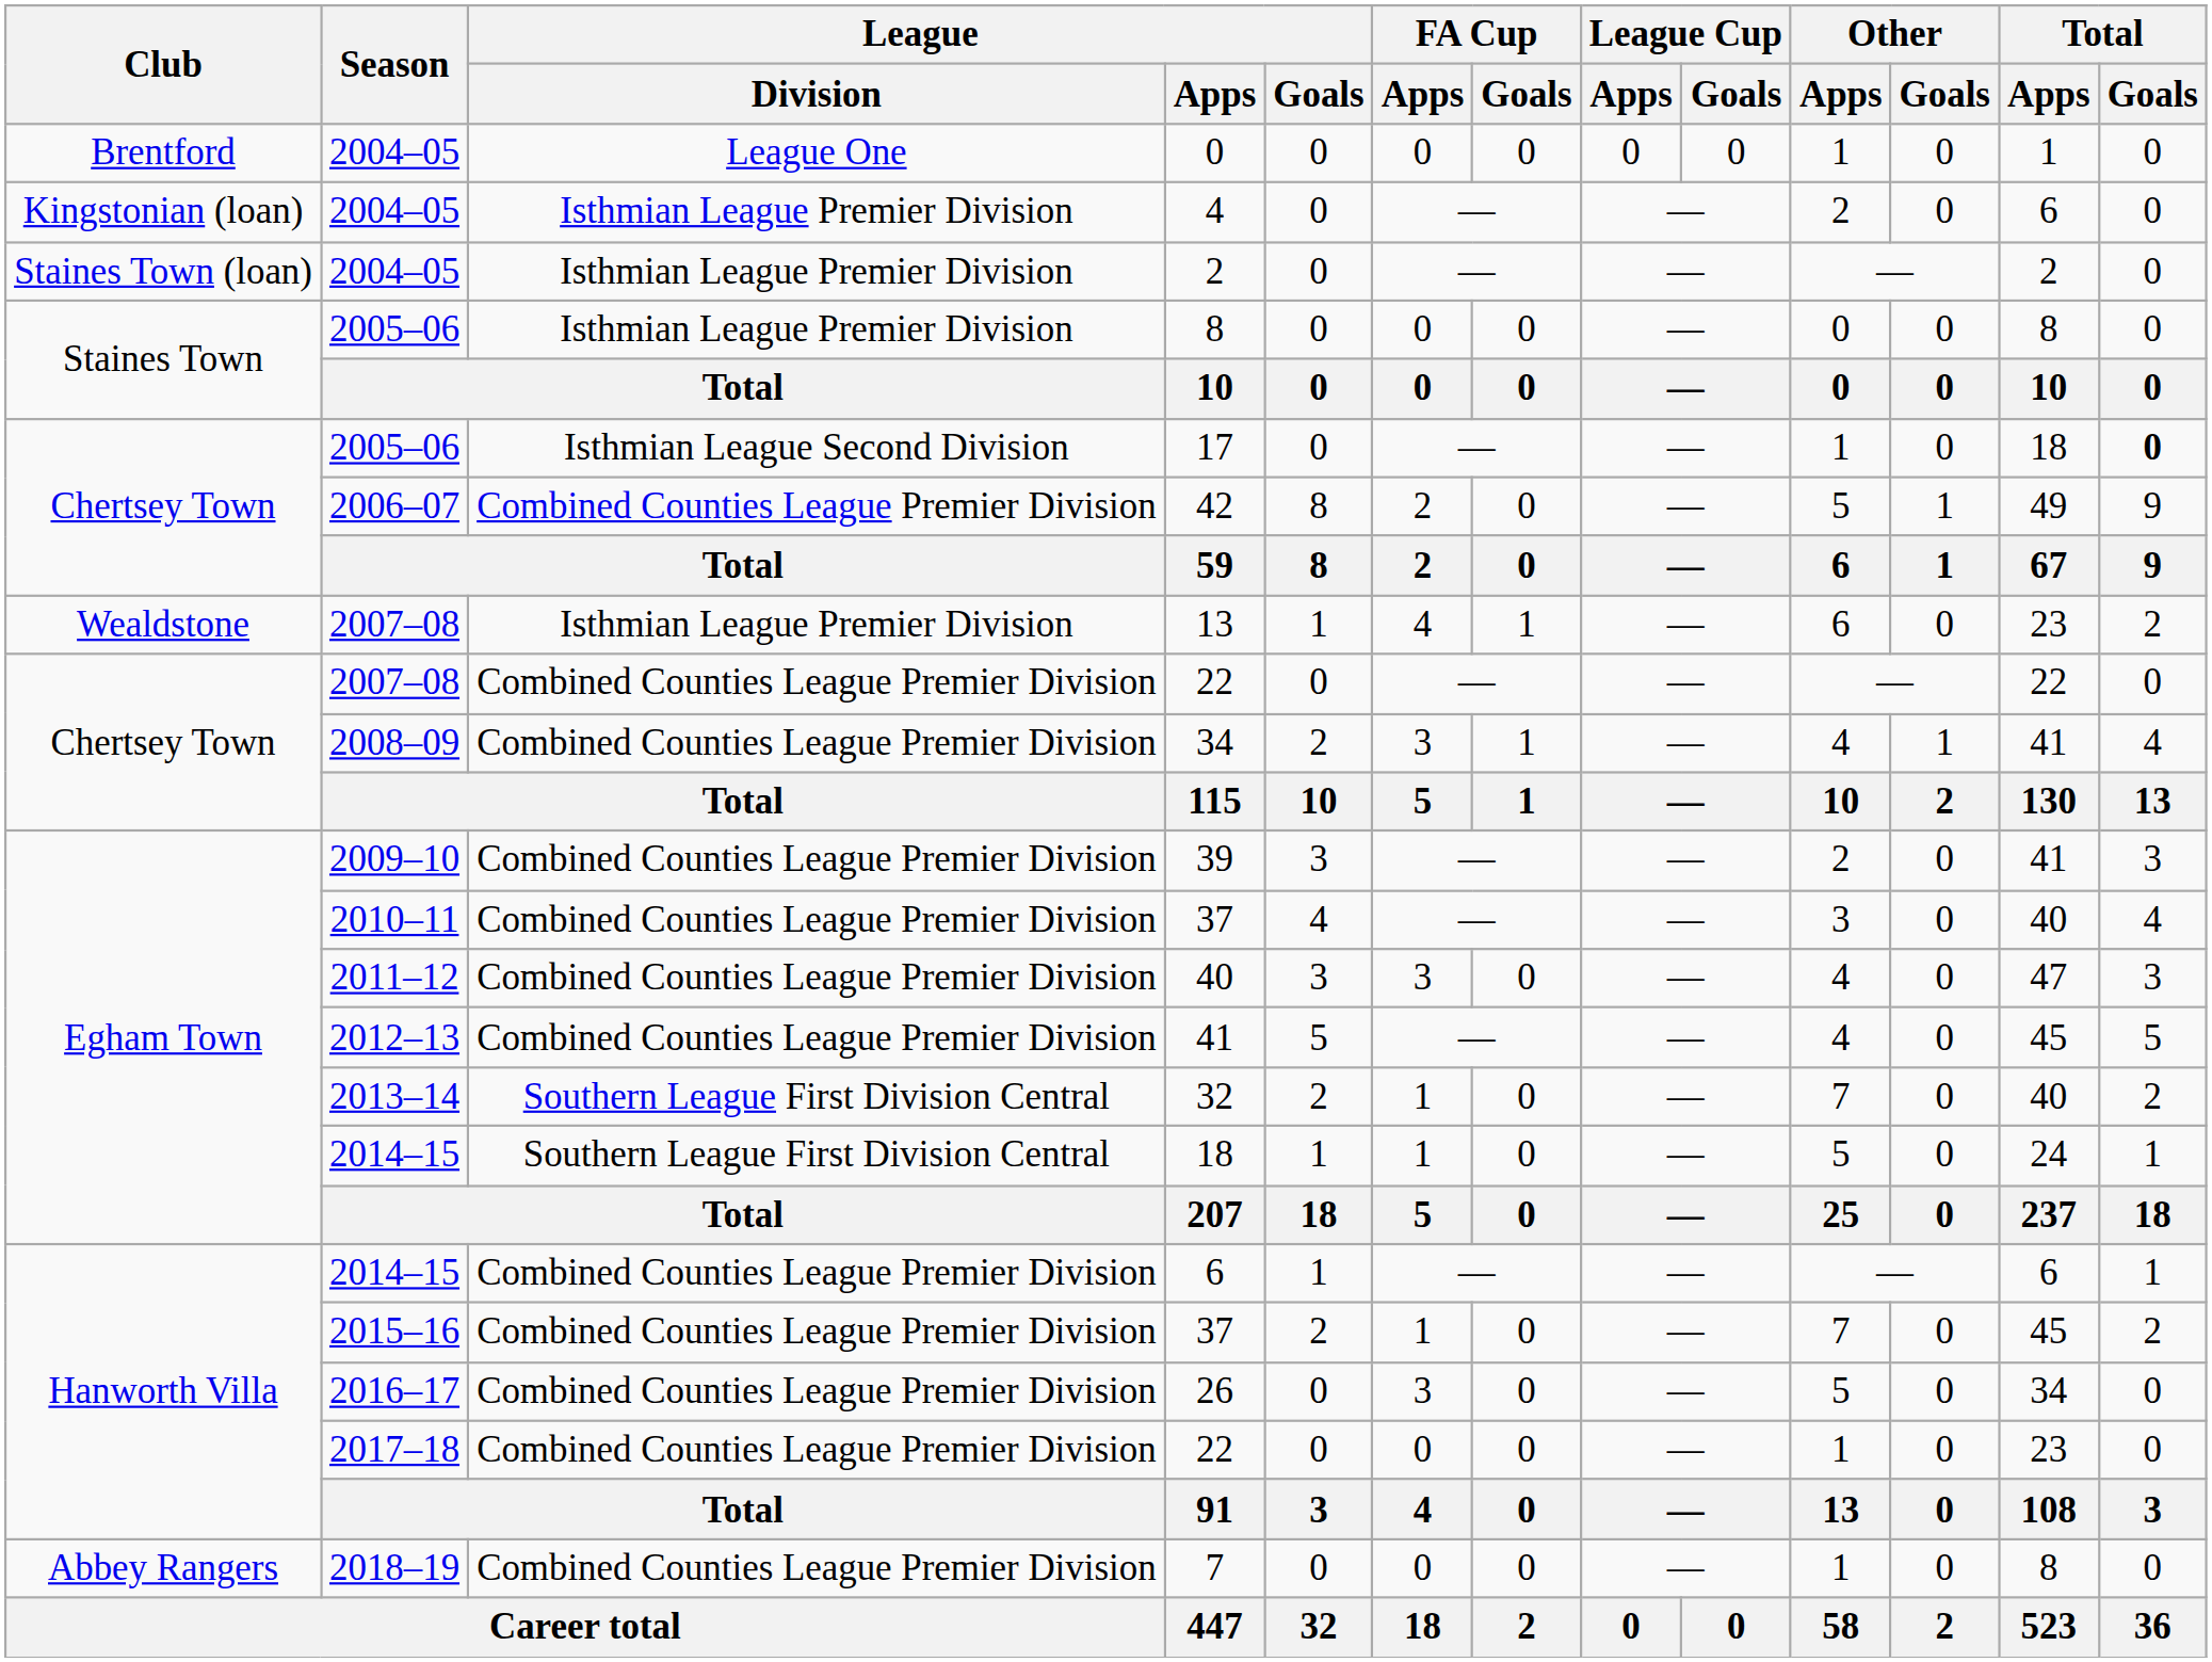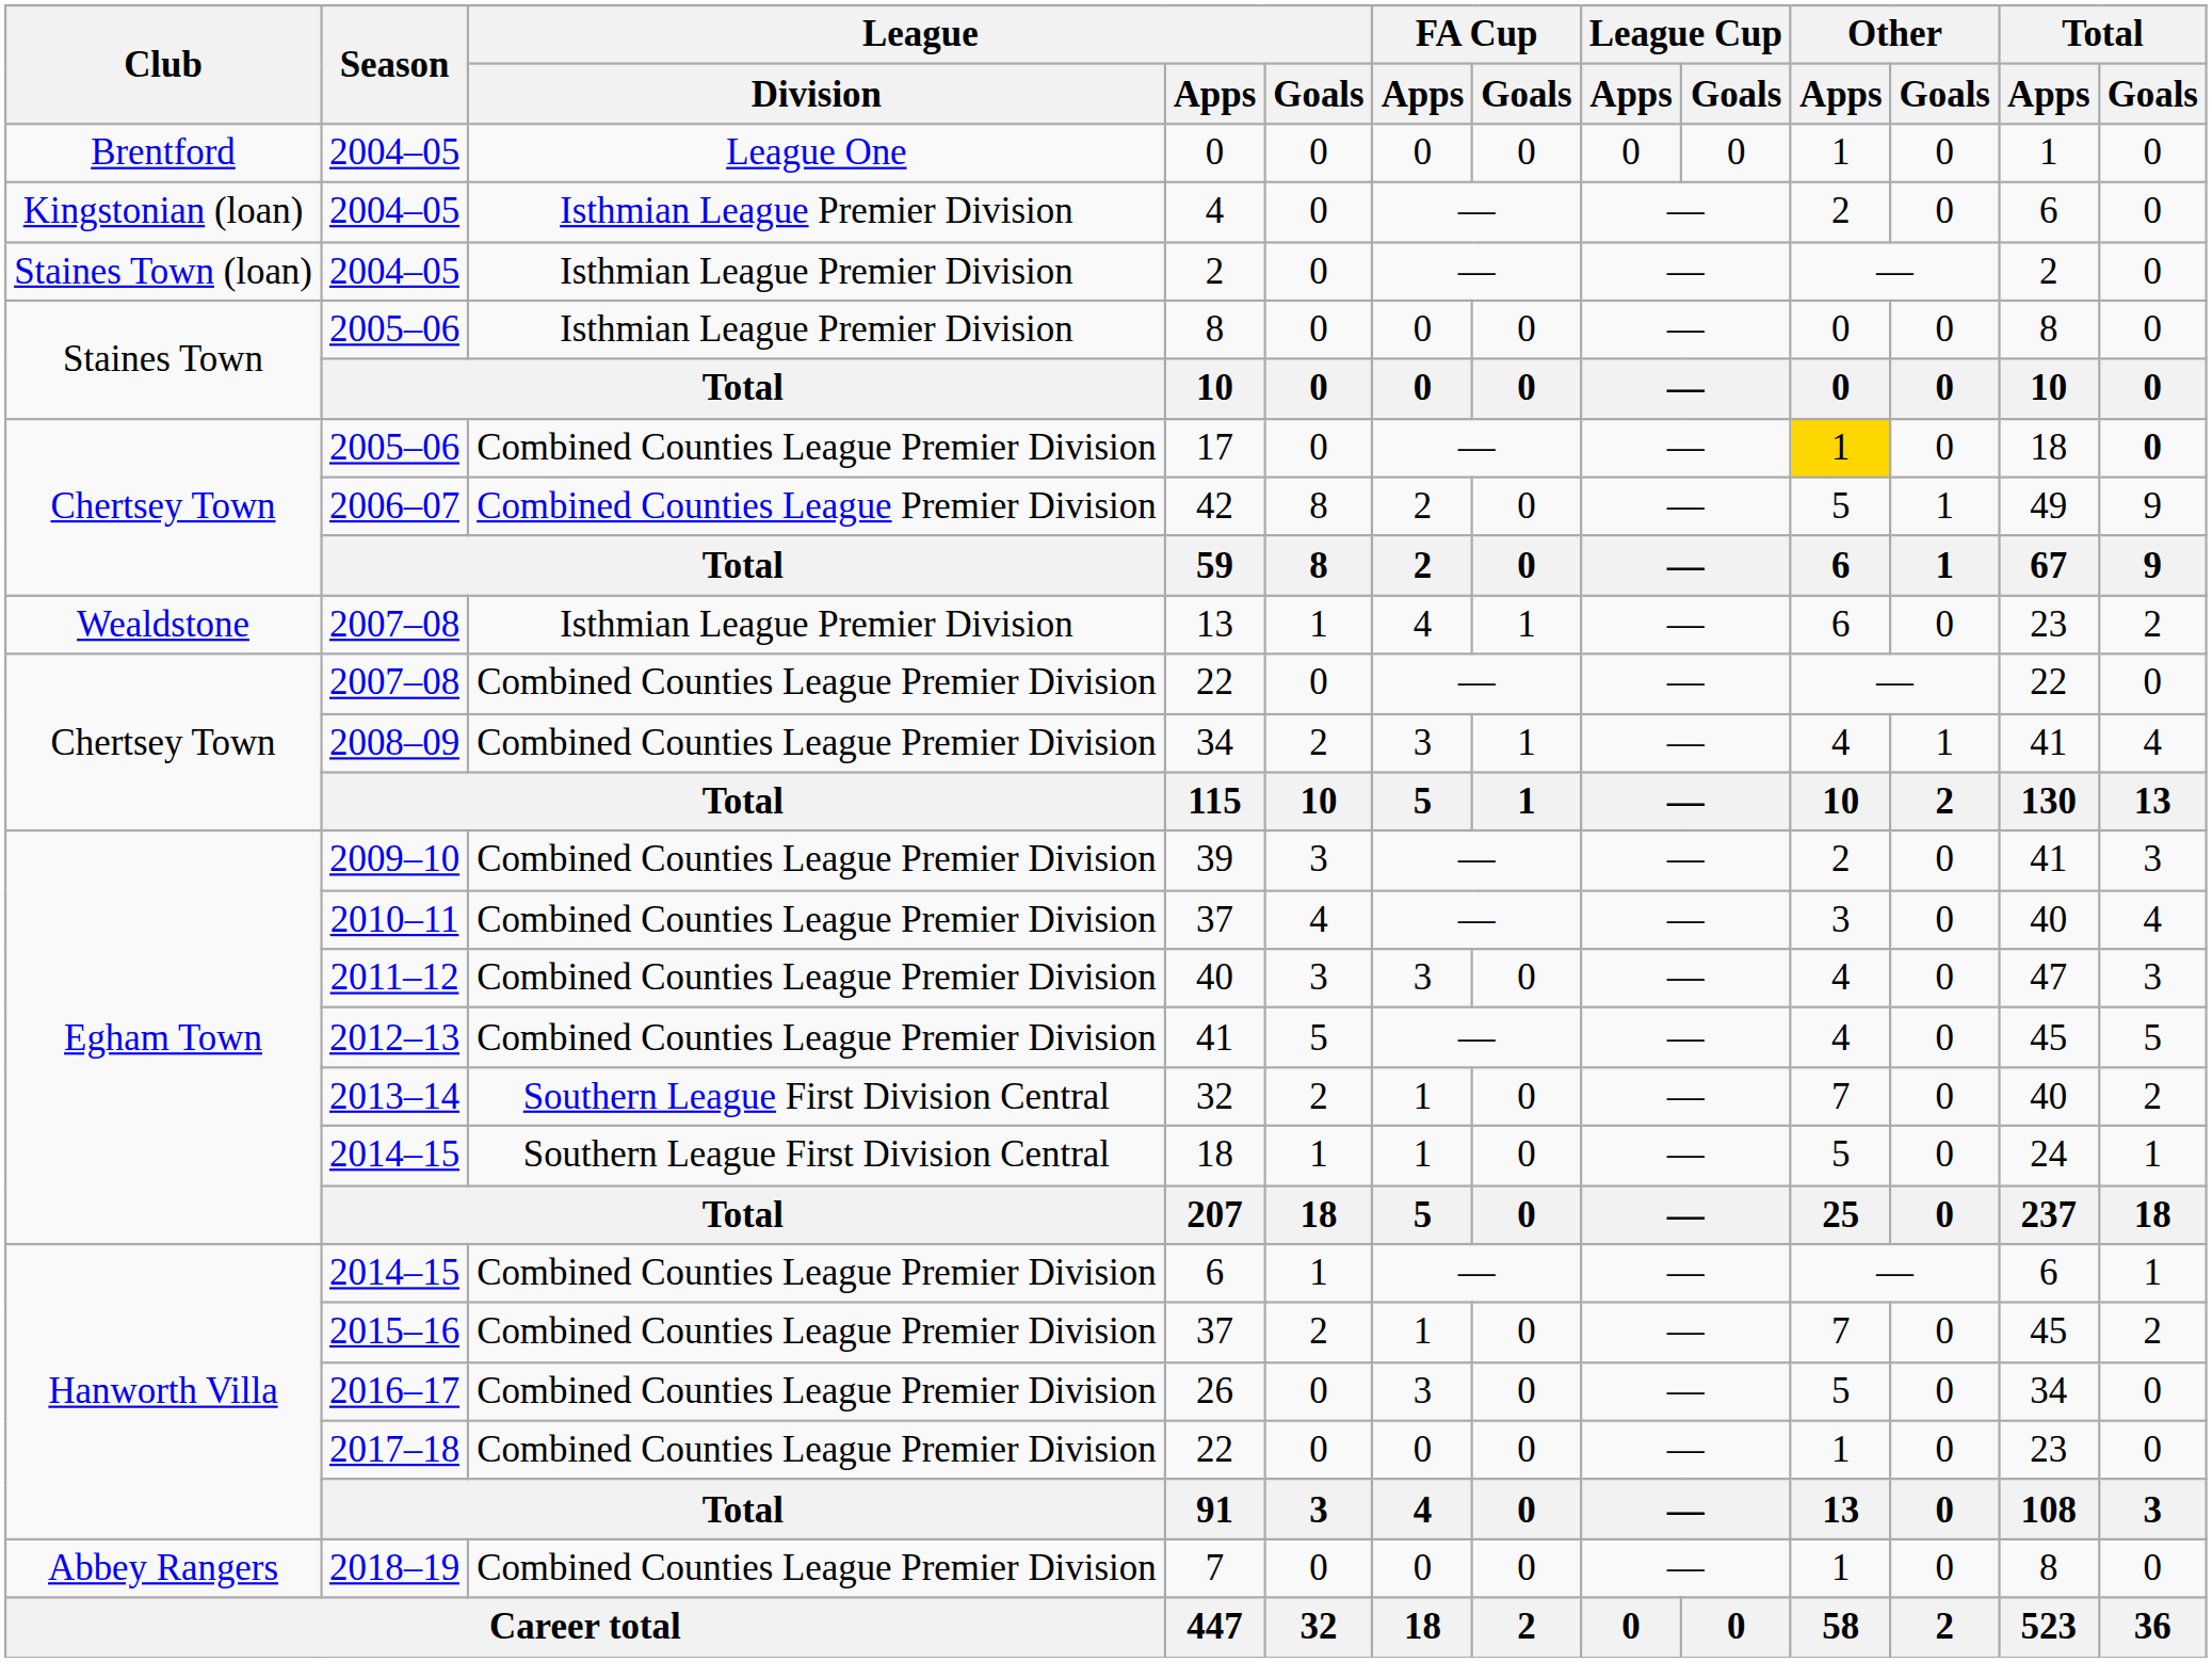17 | League / Division: Isthmian League Second Division -> Combined Counties League Premier Division
17 | Other / Apps: no background -> gold background
